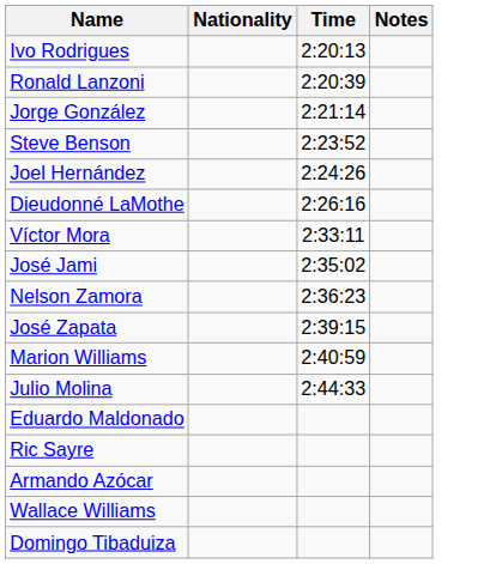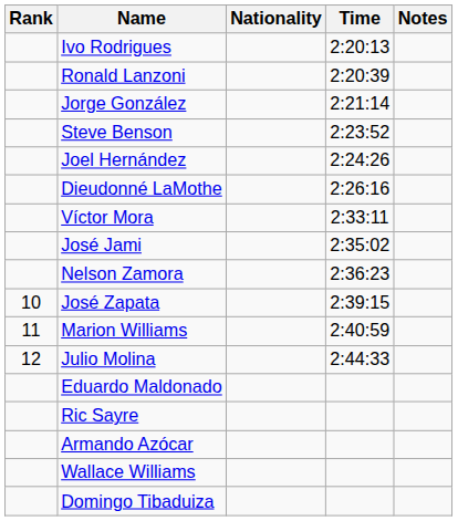+ column: Rank | 10 | 11 | 12
